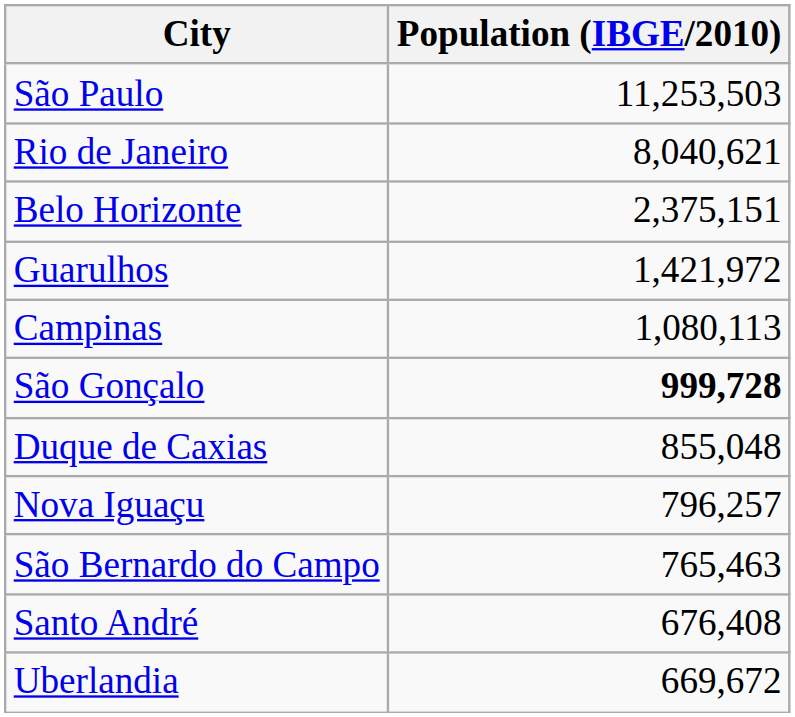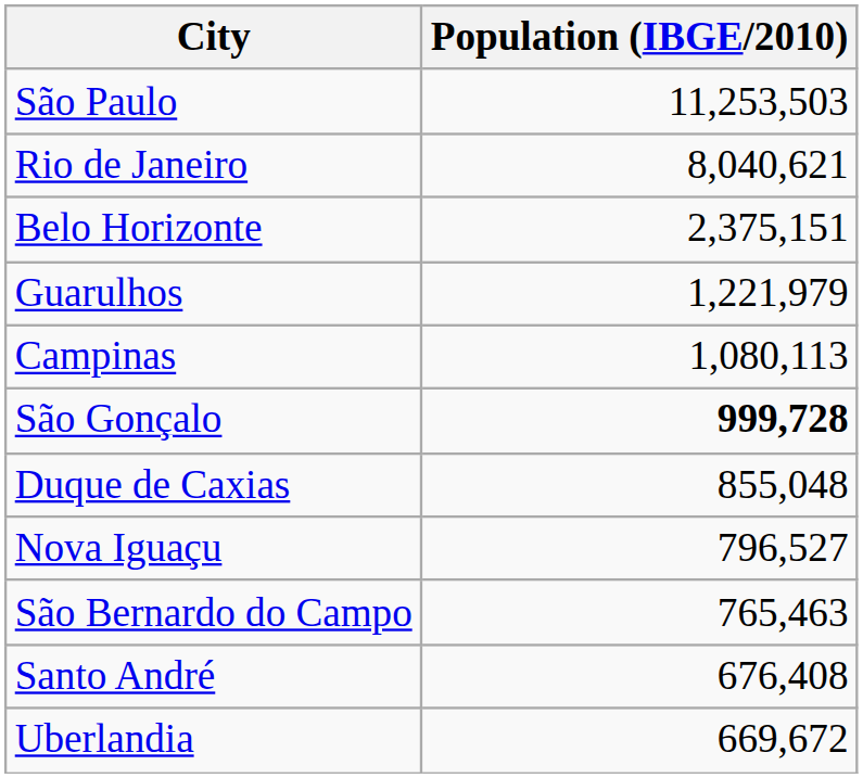Guarulhos | Population (IBGE/2010): 1,421,972 -> 1,221,979
Nova Iguaçu | Population (IBGE/2010): 796,257 -> 796,527
